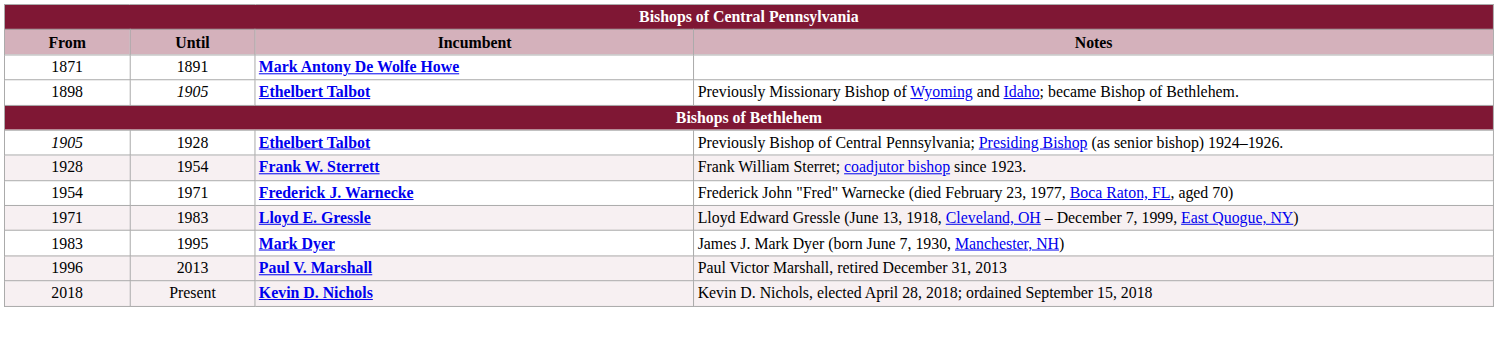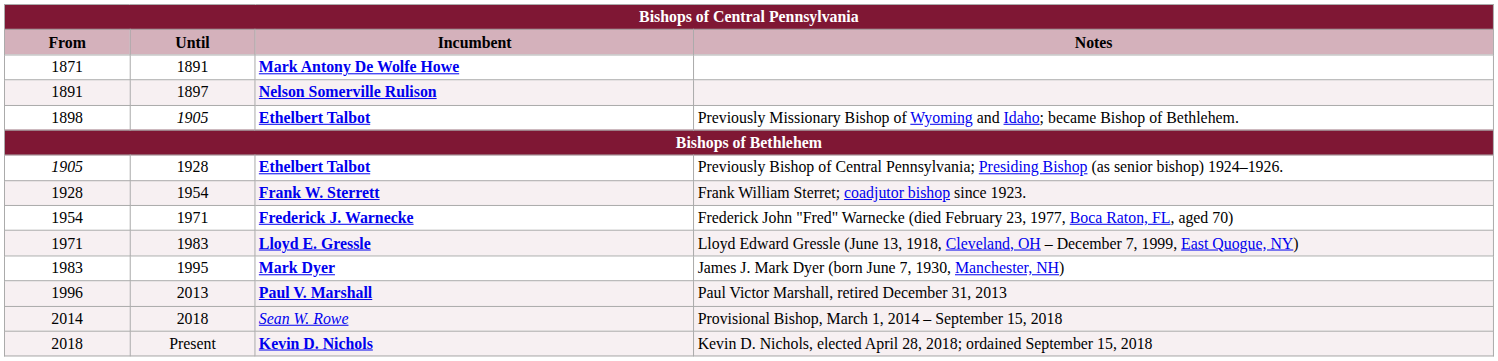+ row: 1891 | 1897 | Nelson Somerville Rulison
+ row: 2014 | 2018 | Sean W. Rowe | Provisional Bishop, March 1, 2014 – September 15, 2018
